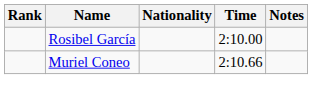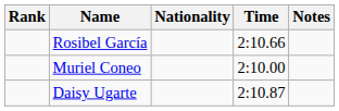Rosibel García | Time: 2:10.00 -> 2:10.66
Muriel Coneo | Time: 2:10.66 -> 2:10.00
+ row: Daisy Ugarte | 2:10.87
